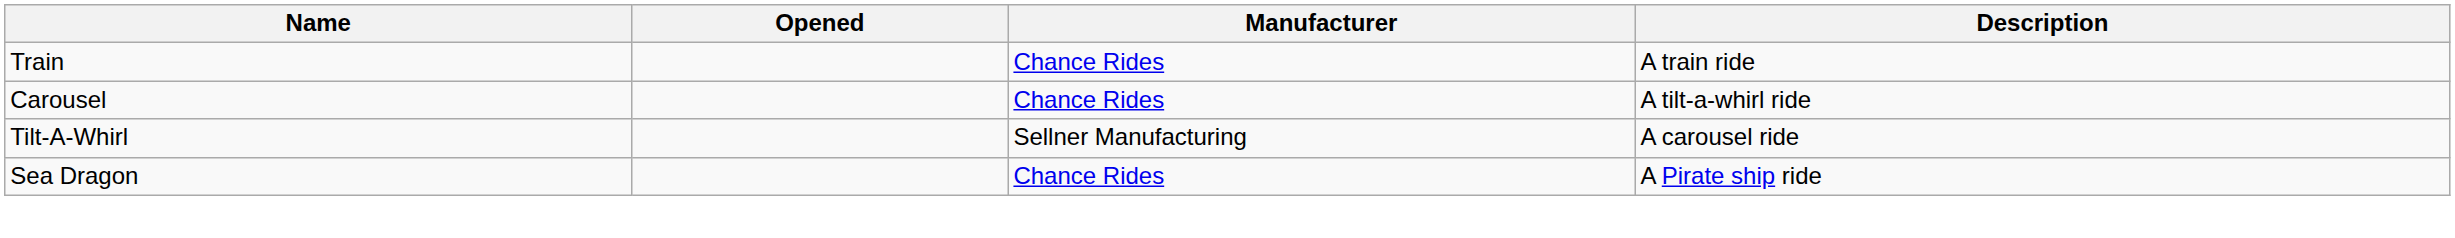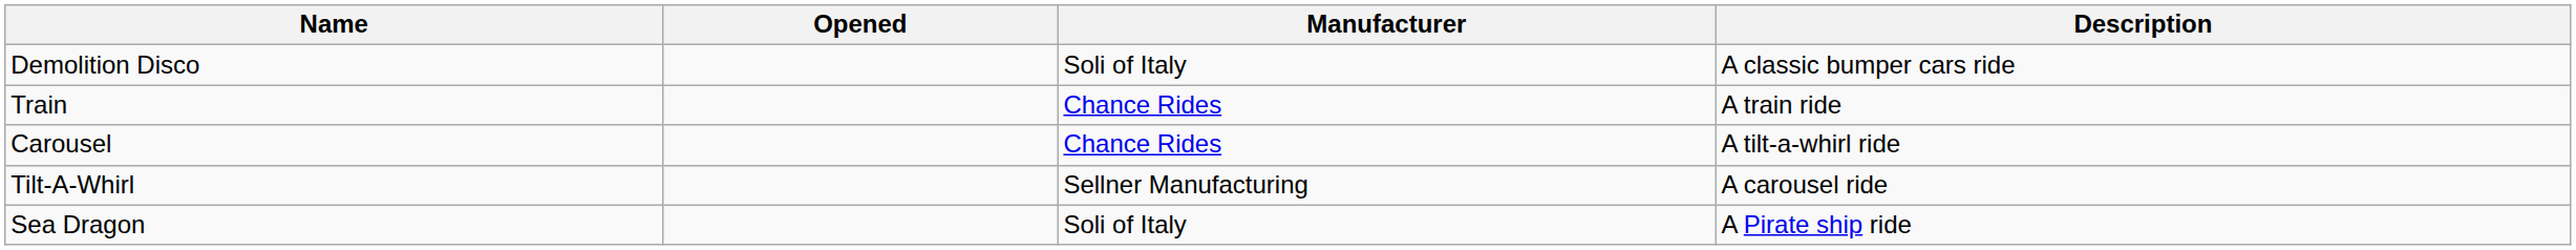+ row: Demolition Disco | Soli of Italy | A classic bumper cars ride
Sea Dragon | Manufacturer: Chance Rides -> Soli of Italy
